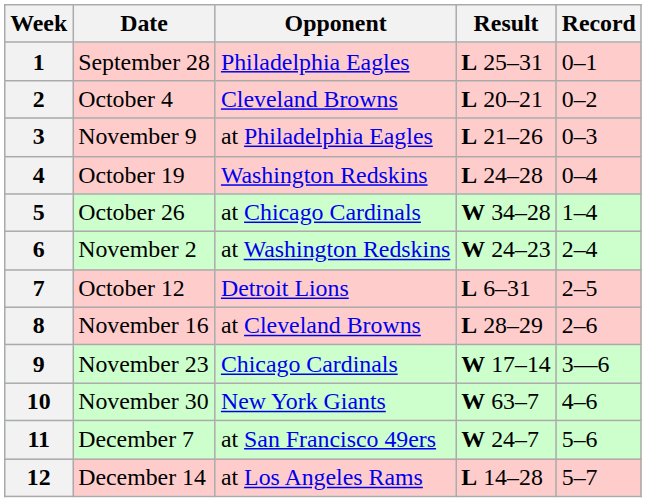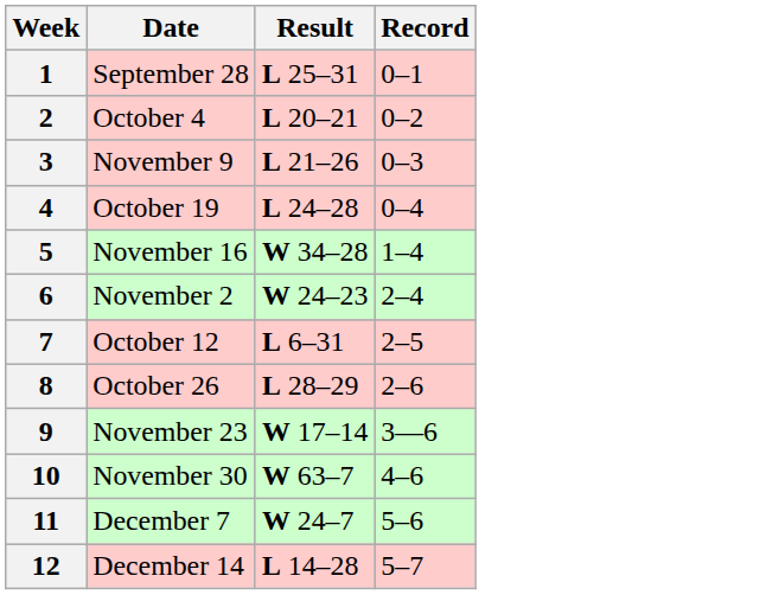- column: Opponent | Philadelphia Eagles | Cleveland Browns | at Philadelphia Eagles | Washington Redskins | at Chicago Cardinals | at Washington Redskins | Detroit Lions | at Cleveland Browns | Chicago Cardinals | New York Giants | at San Francisco 49ers | at Los Angeles Rams
5 | Date: October 26 -> November 16
8 | Date: November 16 -> October 26
